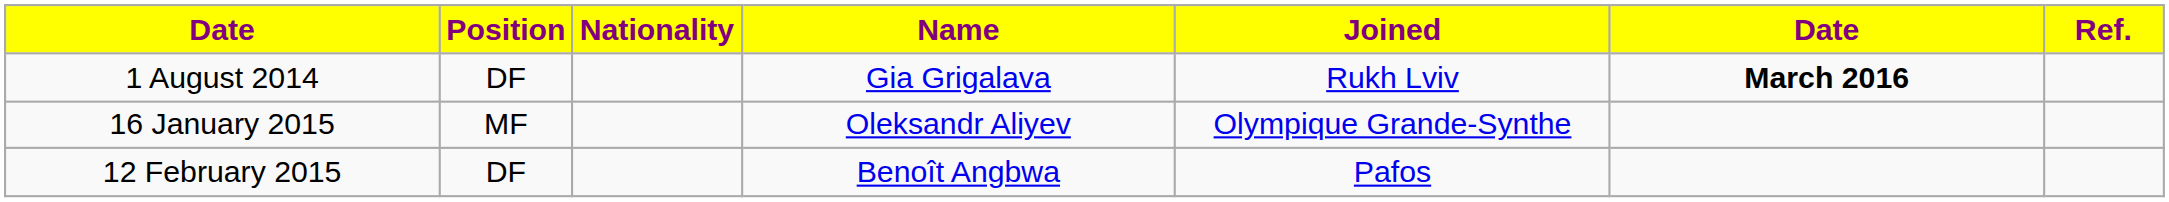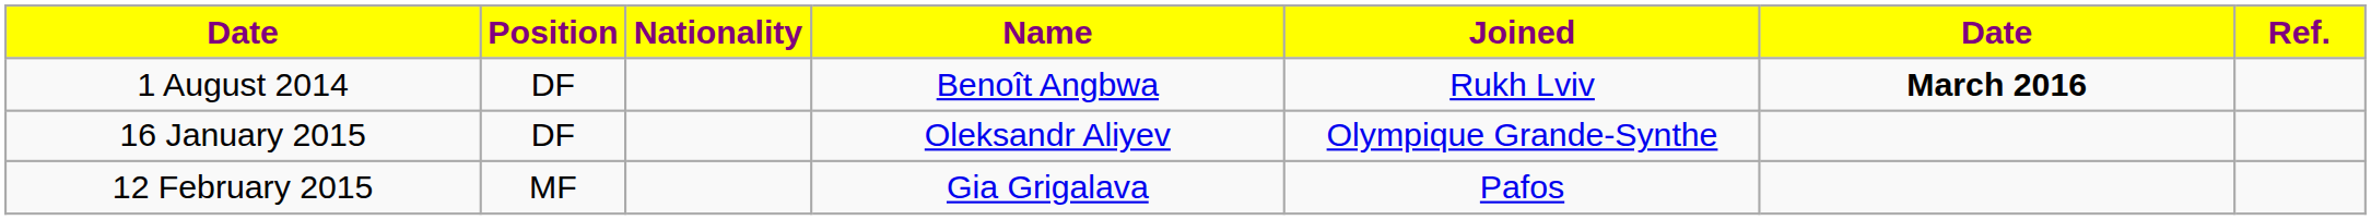1 August 2014 | Name: Gia Grigalava -> Benoît Angbwa
16 January 2015 | Position: MF -> DF
12 February 2015 | Position: DF -> MF
12 February 2015 | Name: Benoît Angbwa -> Gia Grigalava
